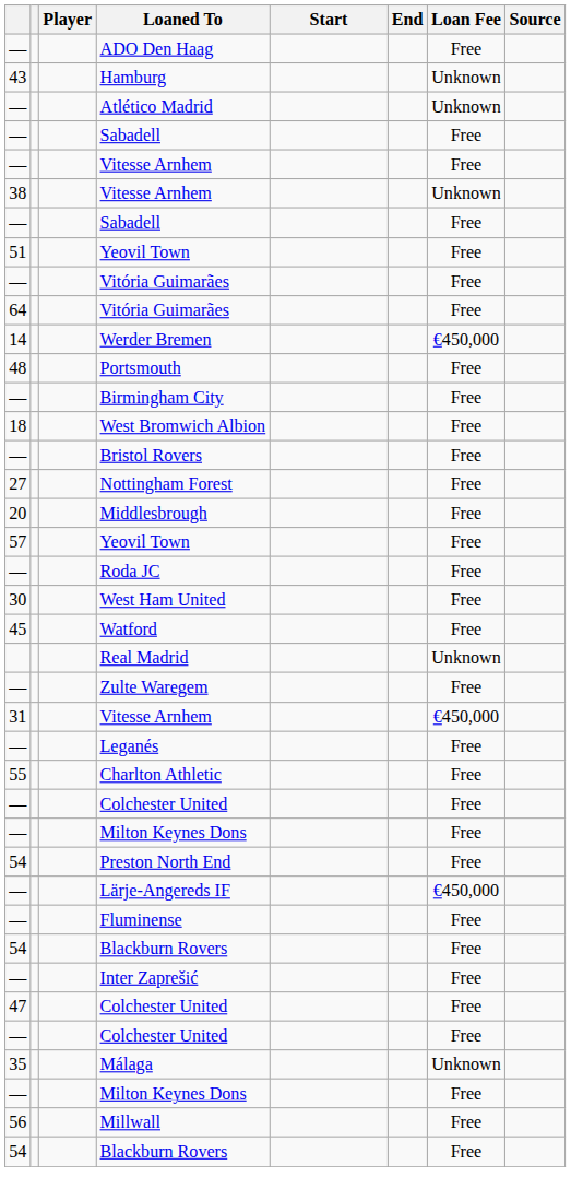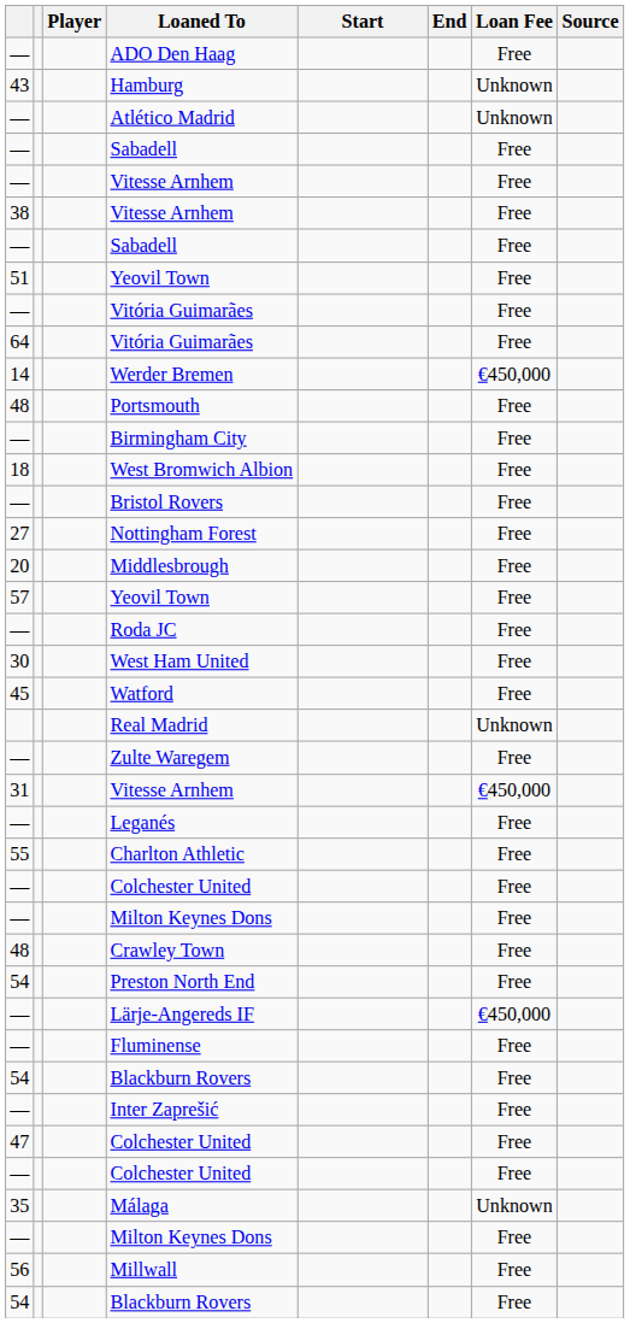38 / Vitesse Arnhem | Loan Fee: Unknown -> Free
+ row: 48 | Crawley Town | Free
